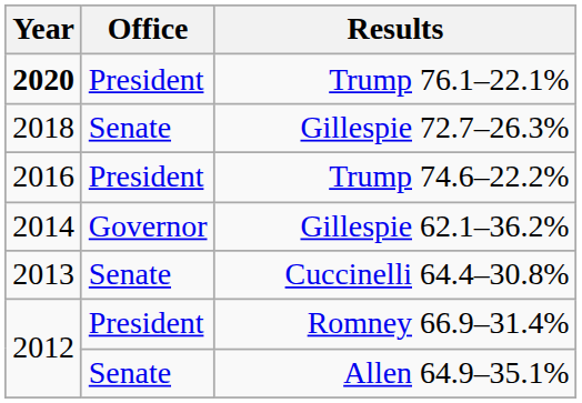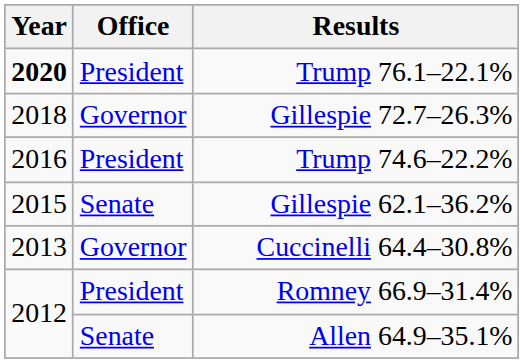Gillespie 72.7–26.3% | Office: Senate -> Governor
Gillespie 62.1–36.2% | Year: 2014 -> 2015
Gillespie 62.1–36.2% | Office: Governor -> Senate
Cuccinelli 64.4–30.8% | Office: Senate -> Governor
